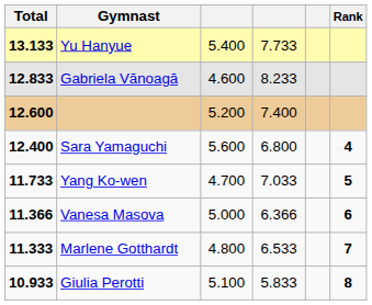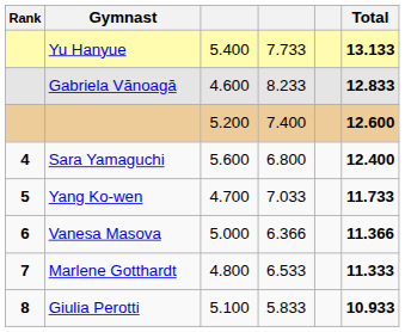columns swapped: Rank <-> Total
